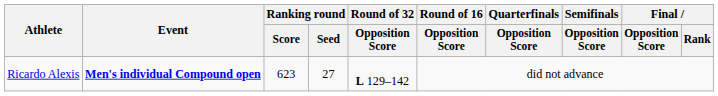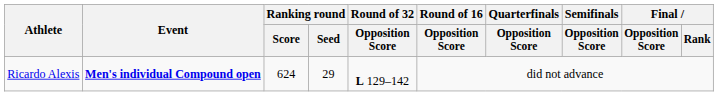Ricardo Alexis | Ranking round / Score: 623 -> 624
Ricardo Alexis | Ranking round / Seed: 27 -> 29
